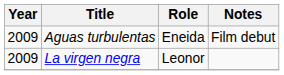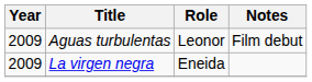Aguas turbulentas | Role: Eneida -> Leonor
La virgen negra | Role: Leonor -> Eneida
